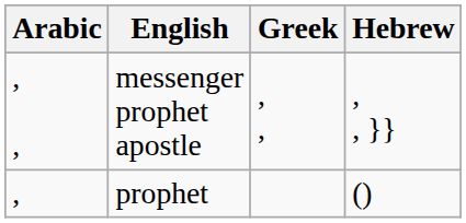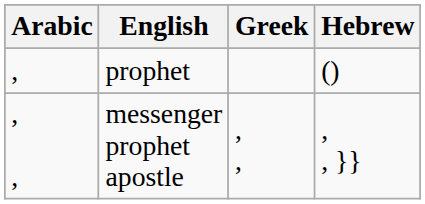rows swapped: prophet <-> messenger prophet apostle
